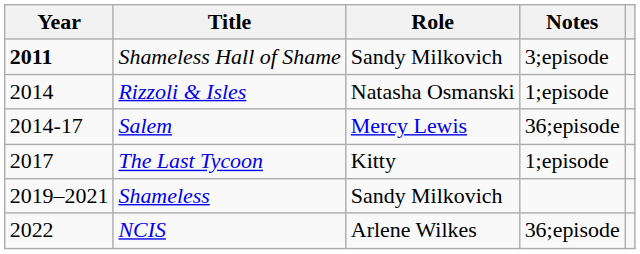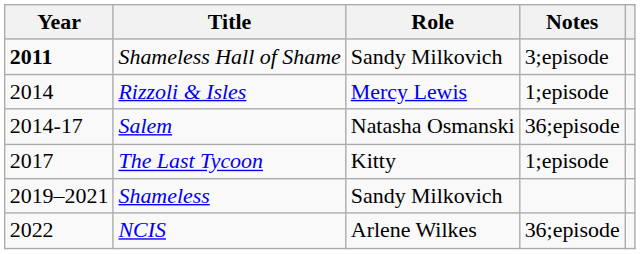Rizzoli & Isles | Role: Natasha Osmanski -> Mercy Lewis
Salem | Role: Mercy Lewis -> Natasha Osmanski
